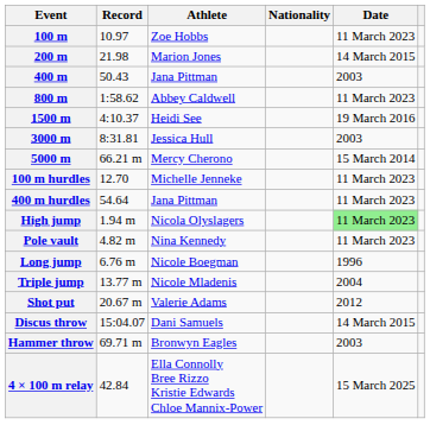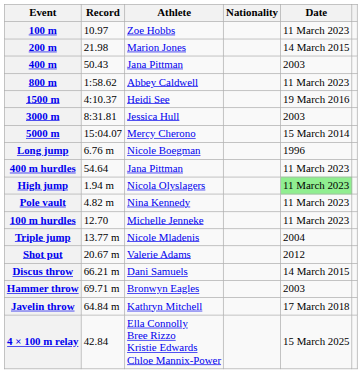5000 m | Record: 66.21 m -> 15:04.07
rows swapped: 100 m hurdles <-> Long jump
Discus throw | Record: 15:04.07 -> 66.21 m
+ row: Javelin throw | 64.84 m | Kathryn Mitchell | 17 March 2018
